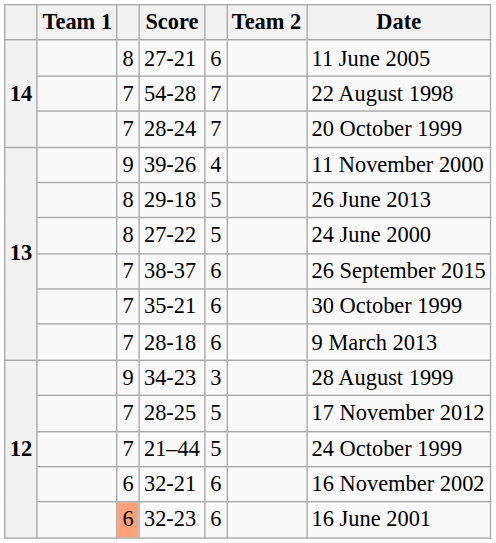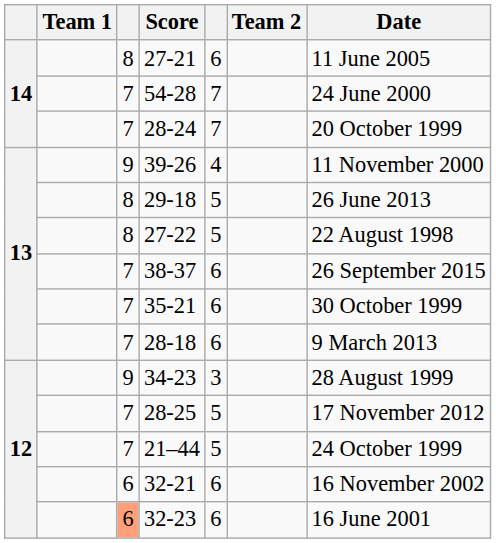54-28 | Date: 22 August 1998 -> 24 June 2000
27-22 | Date: 24 June 2000 -> 22 August 1998
